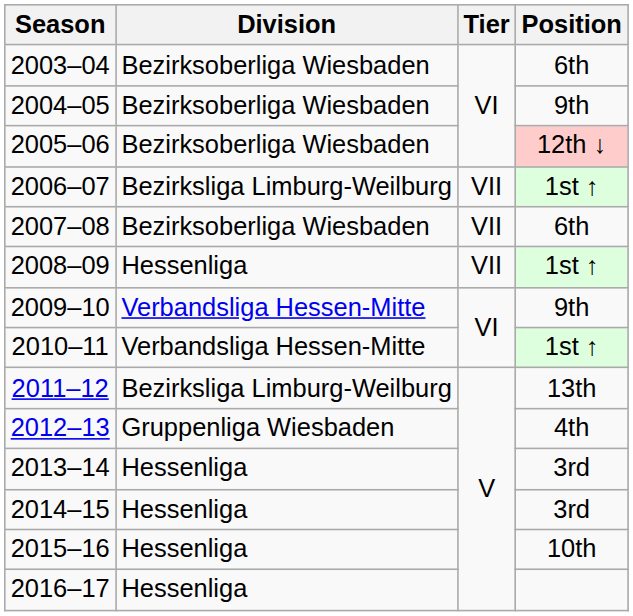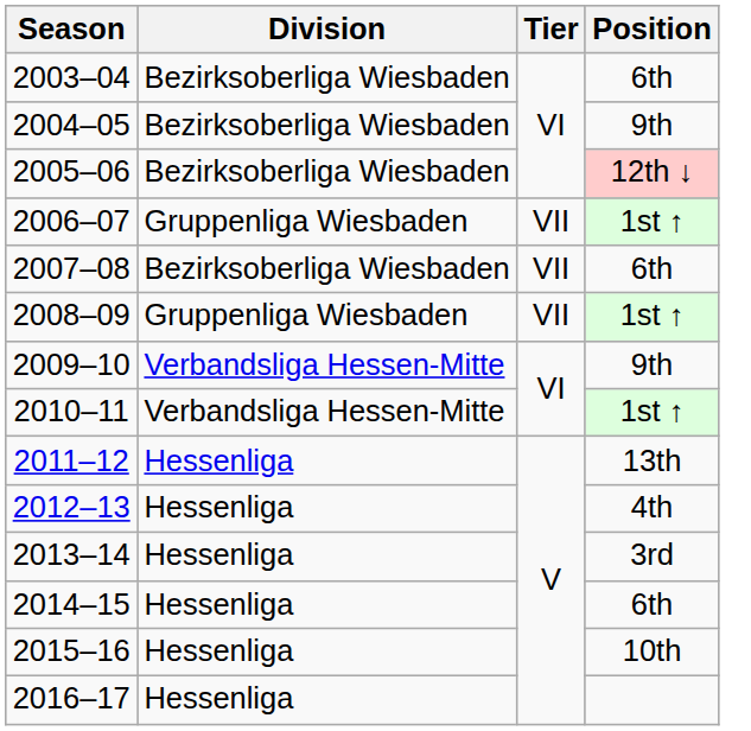2006–07 | Division: Bezirksliga Limburg-Weilburg -> Gruppenliga Wiesbaden
2008–09 | Division: Hessenliga -> Gruppenliga Wiesbaden
2011–12 | Division: Bezirksliga Limburg-Weilburg -> Hessenliga
2012–13 | Division: Gruppenliga Wiesbaden -> Hessenliga
2014–15 | Position: 3rd -> 6th
